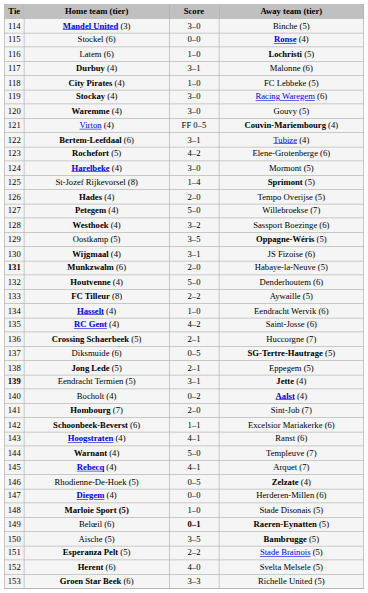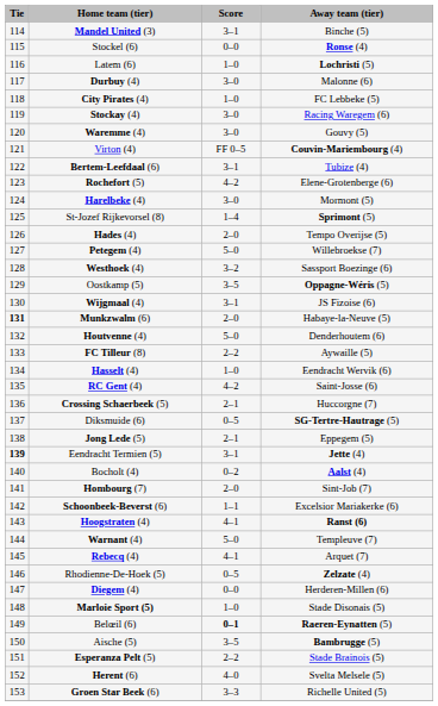Mandel United (3) | Score: 3–0 -> 3–1
Durbuy (4) | Score: 3–1 -> 3–0
Hoogstraten (4) | Away team (tier): normal -> bold
